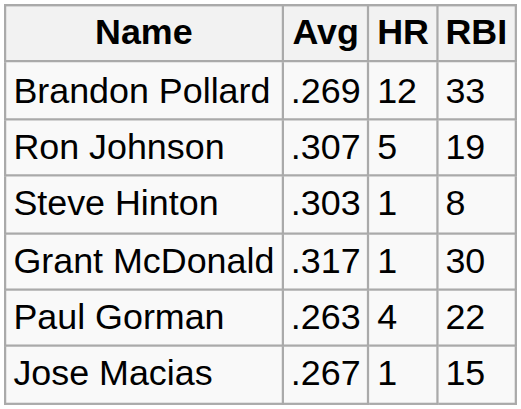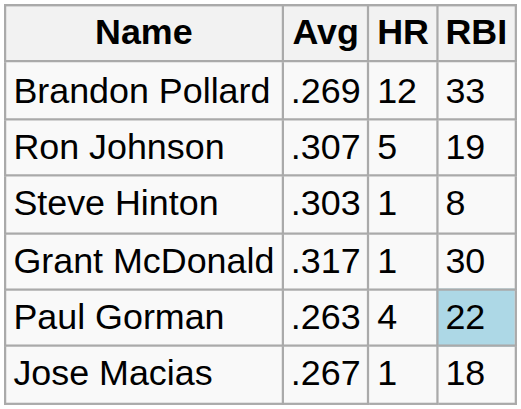Paul Gorman | RBI: no background -> lightblue background
Jose Macias | RBI: 15 -> 18
